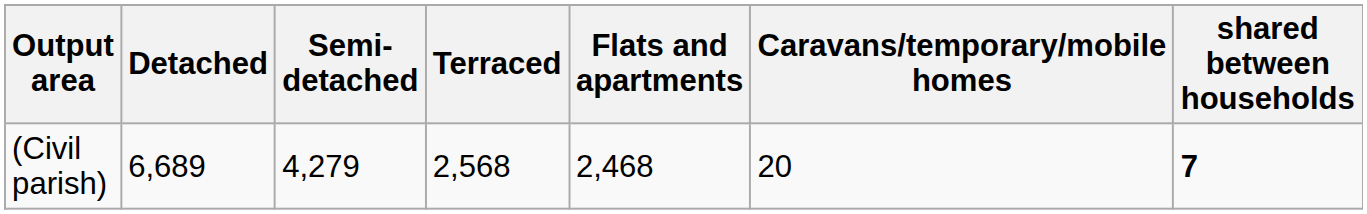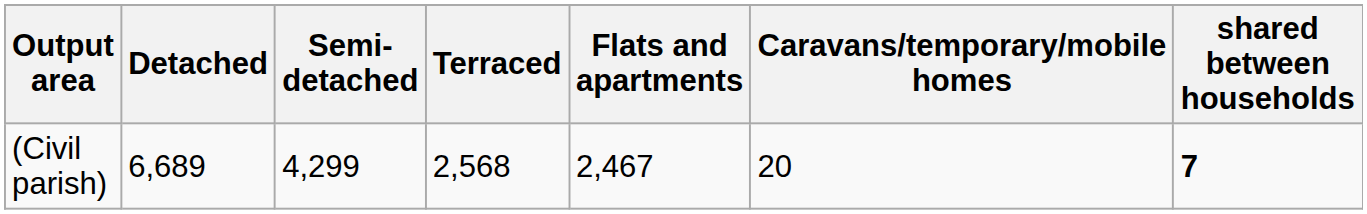(Civil parish) | Semi-detached: 4,279 -> 4,299
(Civil parish) | Flats and apartments: 2,468 -> 2,467
